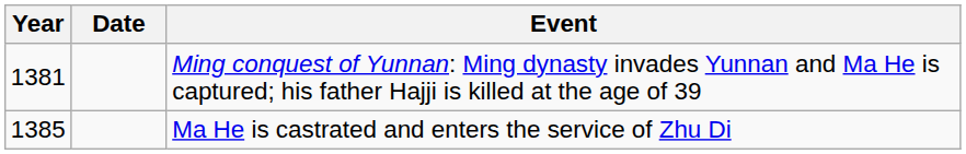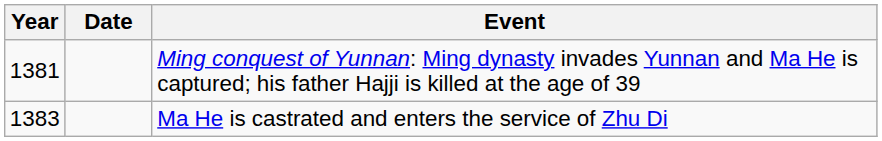Ma He is castrated and enters the service of Zhu Di | Year: 1385 -> 1383
